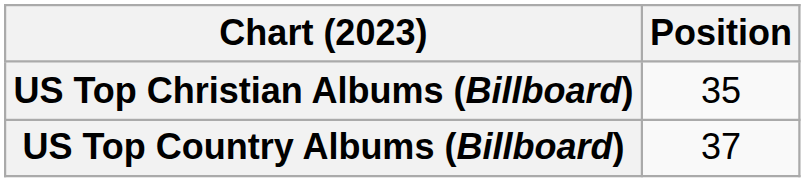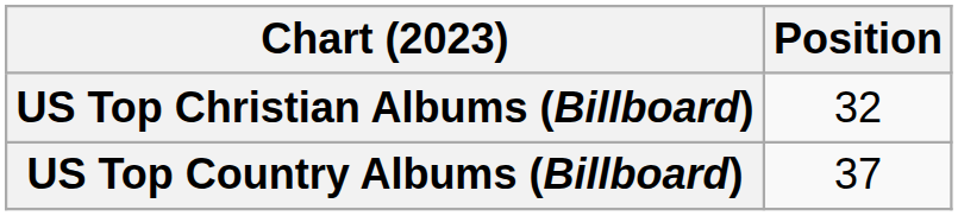US Top Christian Albums (Billboard) | Position: 35 -> 32
